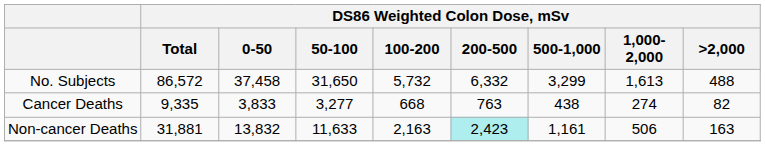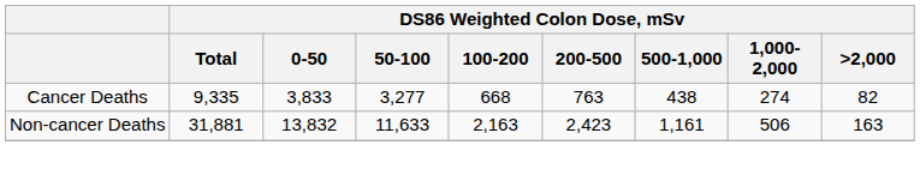- row: No. Subjects | 86,572 | 37,458 | 31,650 | 5,732 | 6,332 | 3,299 | 1,613 | 488
Non-cancer Deaths | DS86 Weighted Colon Dose, mSv / 200-500: paleturquoise background -> no background
